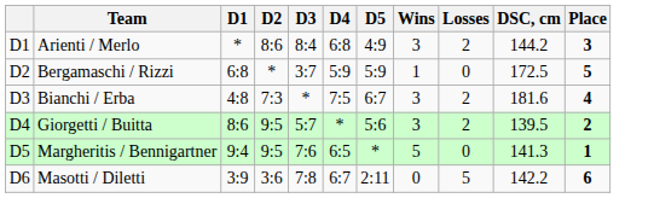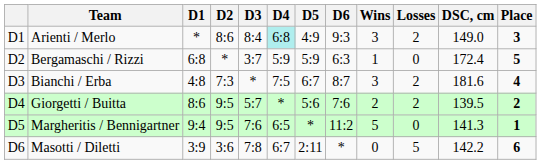+ column: D6 | 9:3 | 6:3 | 8:7 | 7:6 | 11:2 | *
Arienti / Merlo | D4: no background -> paleturquoise background
Arienti / Merlo | DSC, cm: 144.2 -> 149.0
Bergamaschi / Rizzi | DSC, cm: 172.5 -> 172.4
Giorgetti / Buitta | Wins: 3 -> 2
